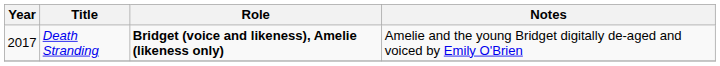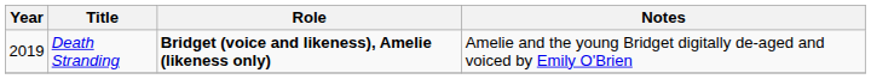Death Stranding | Year: 2017 -> 2019
